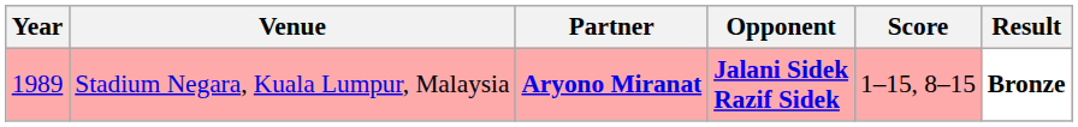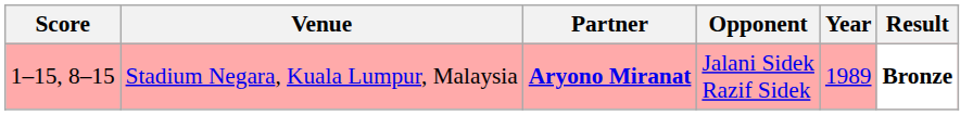columns swapped: Year <-> Score
Stadium Negara, Kuala Lumpur, Malaysia | Opponent: bold -> normal
